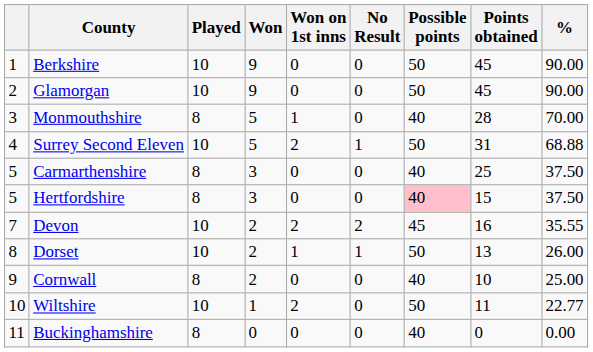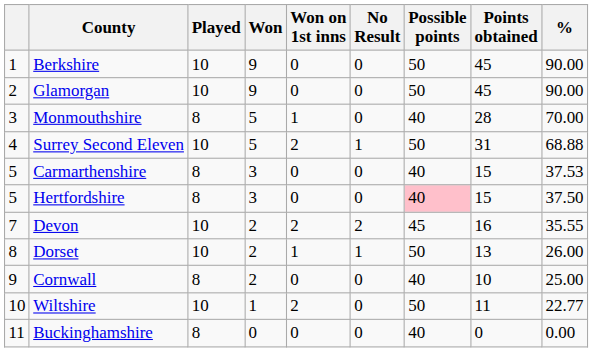Carmarthenshire | Points obtained: 25 -> 15
Carmarthenshire | %: 37.50 -> 37.53
